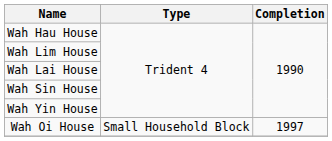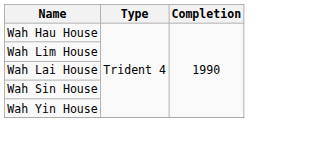- row: Wah Oi House | Small Household Block | 1997
